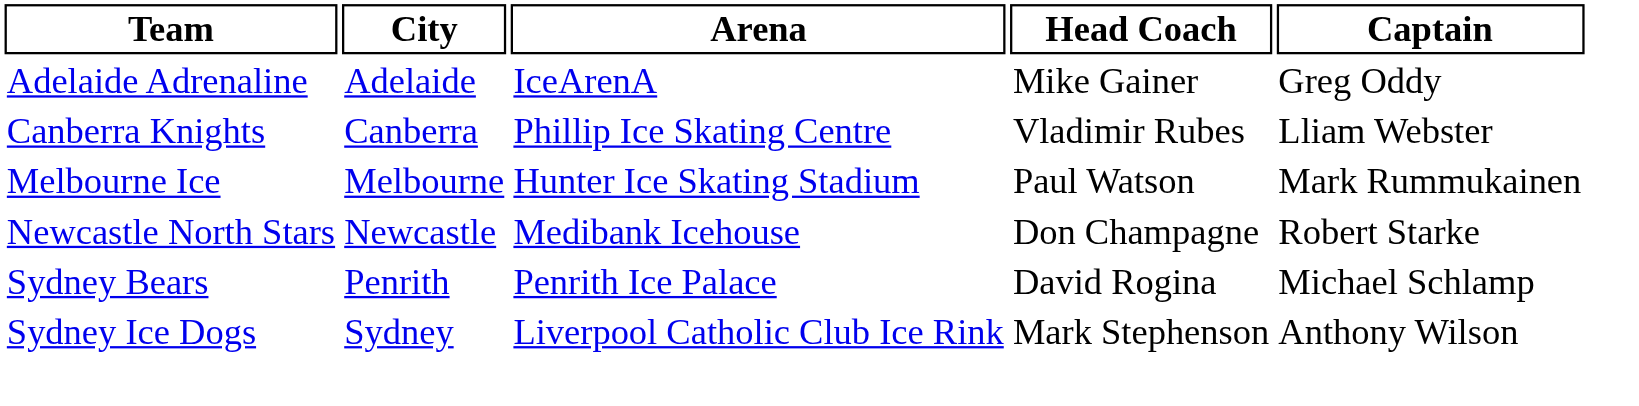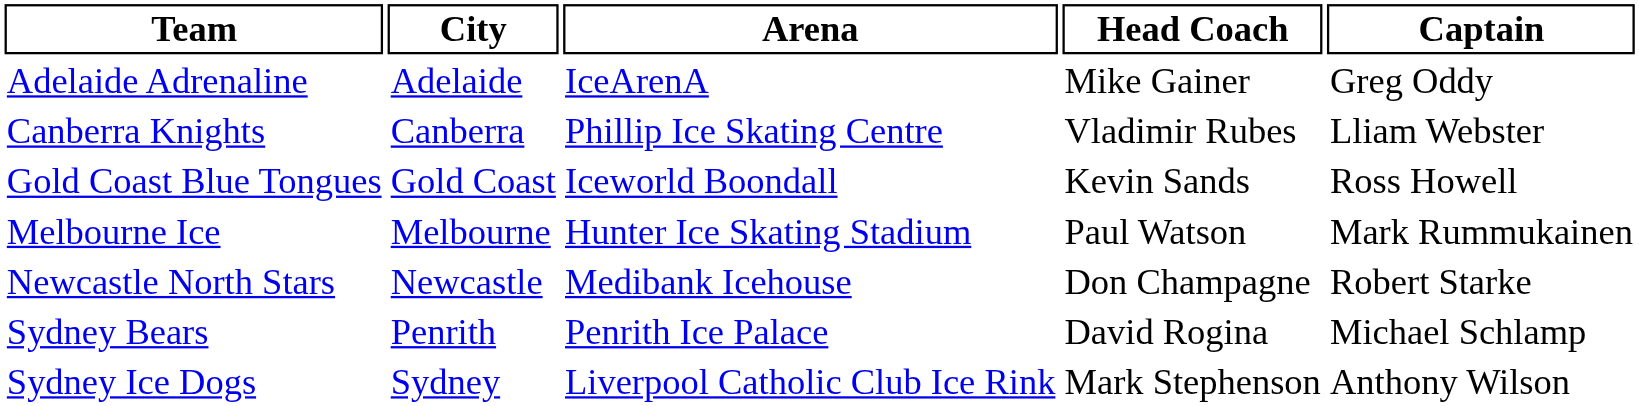+ row: Gold Coast Blue Tongues | Gold Coast | Iceworld Boondall | Kevin Sands | Ross Howell
